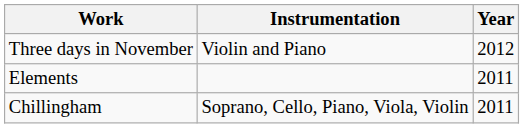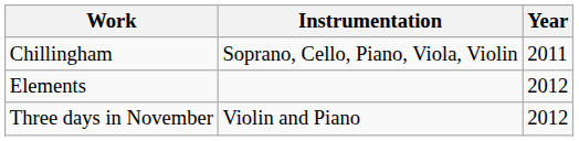rows swapped: Chillingham <-> Three days in November
Elements | Year: 2011 -> 2012
